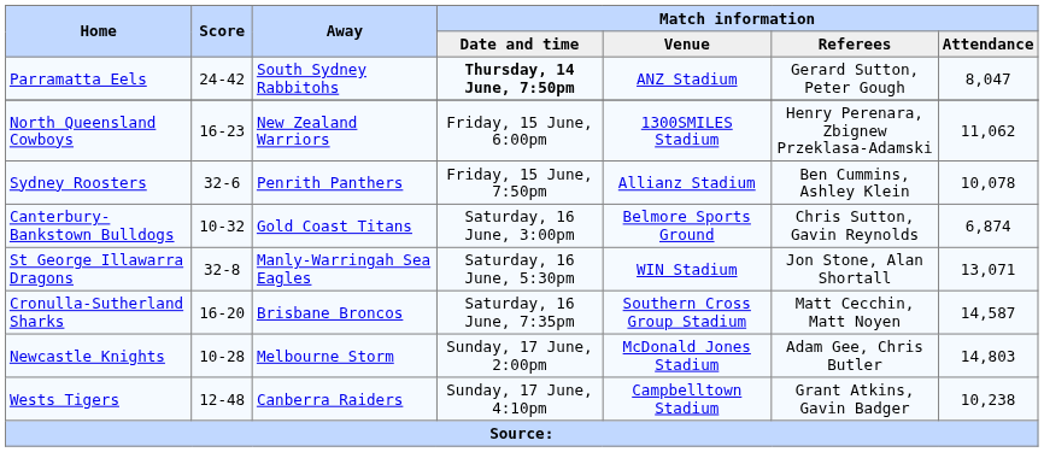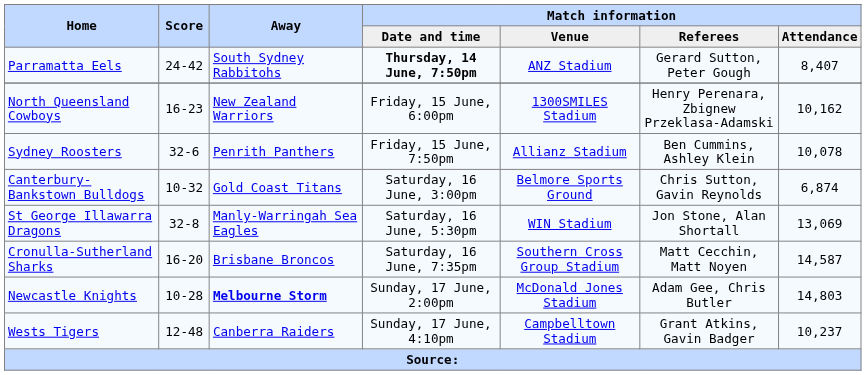Parramatta Eels | Match information / Attendance: 8,047 -> 8,407
North Queensland Cowboys | Match information / Attendance: 11,062 -> 10,162
St George Illawarra Dragons | Match information / Attendance: 13,071 -> 13,069
Newcastle Knights | Away: normal -> bold
Wests Tigers | Match information / Attendance: 10,238 -> 10,237
